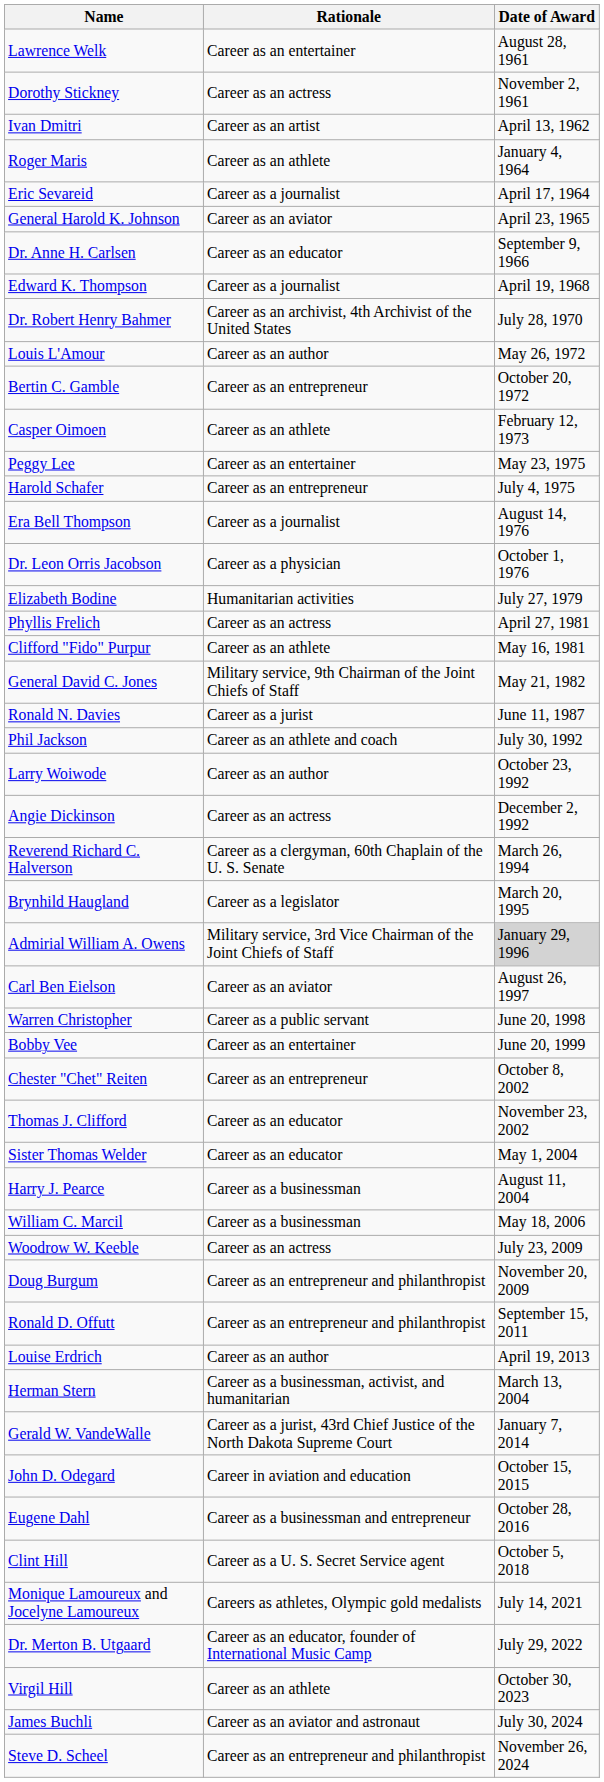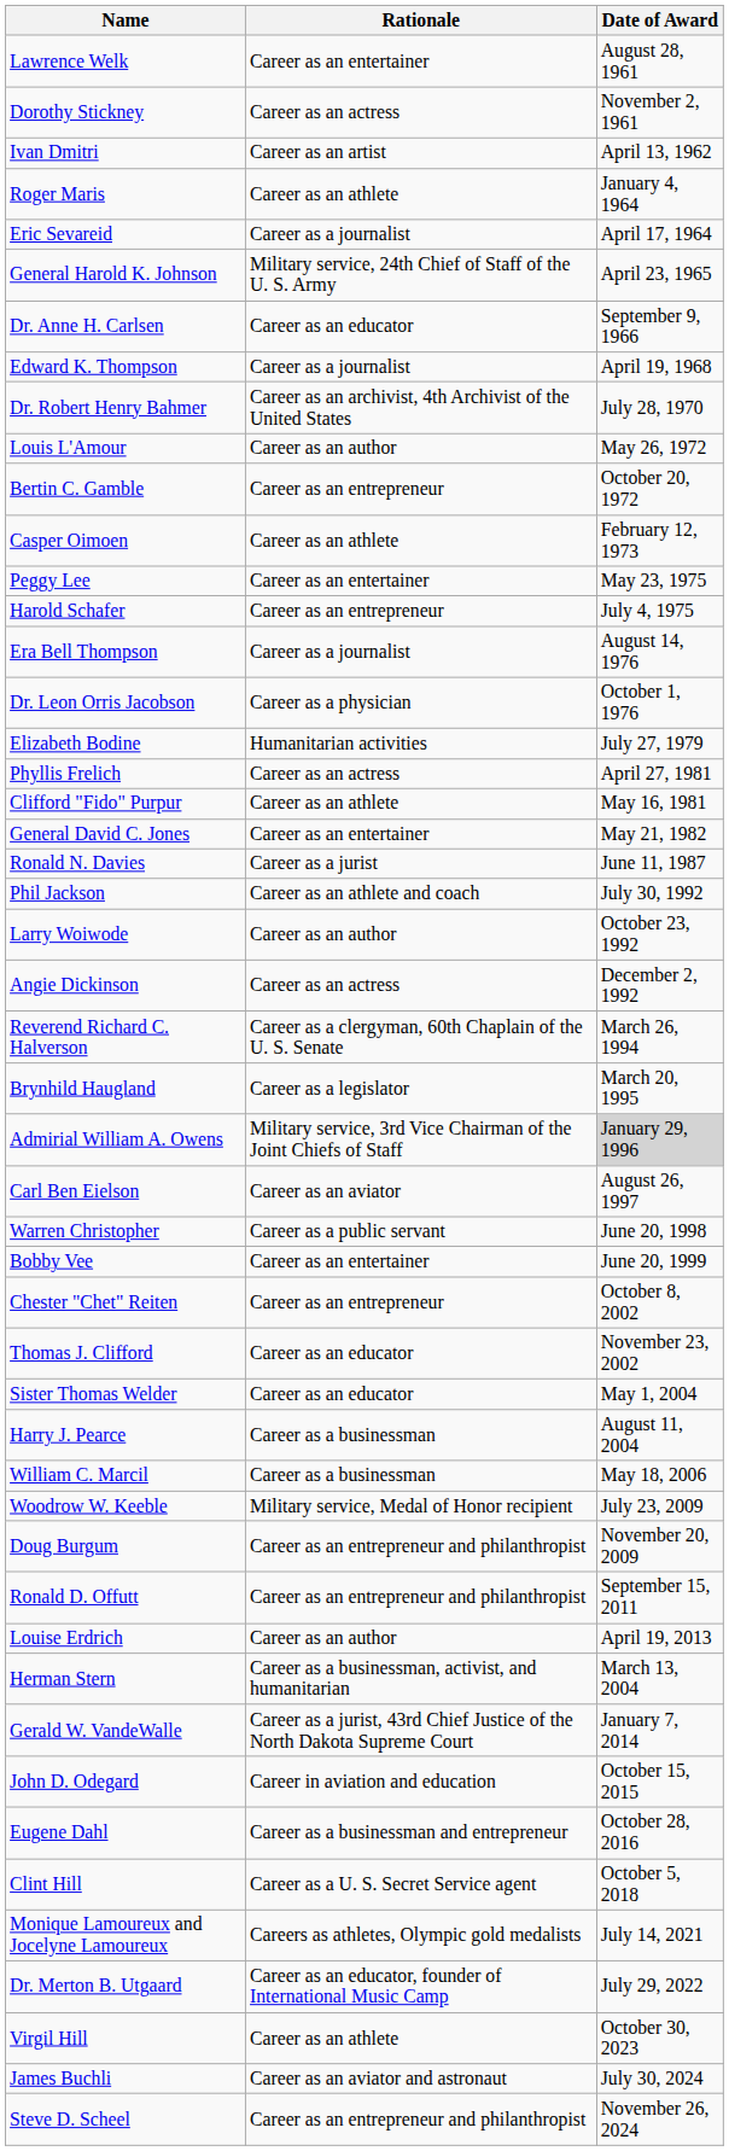General Harold K. Johnson | Rationale: Career as an aviator -> Military service, 24th Chief of Staff of the U. S. Army
General David C. Jones | Rationale: Military service, 9th Chairman of the Joint Chiefs of Staff -> Career as an entertainer
Woodrow W. Keeble | Rationale: Career as an actress -> Military service, Medal of Honor recipient
